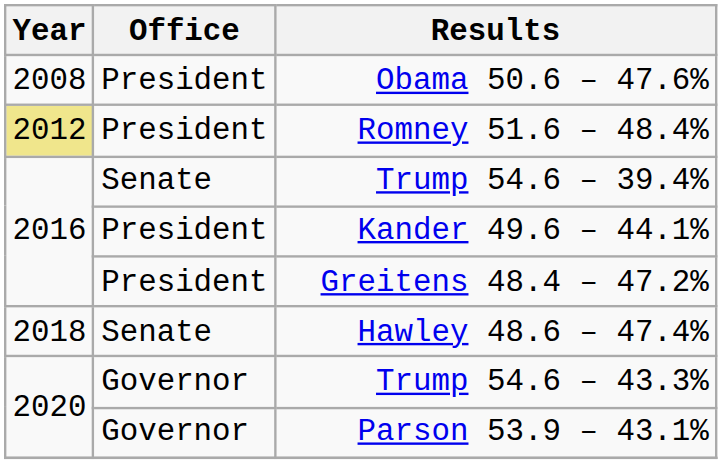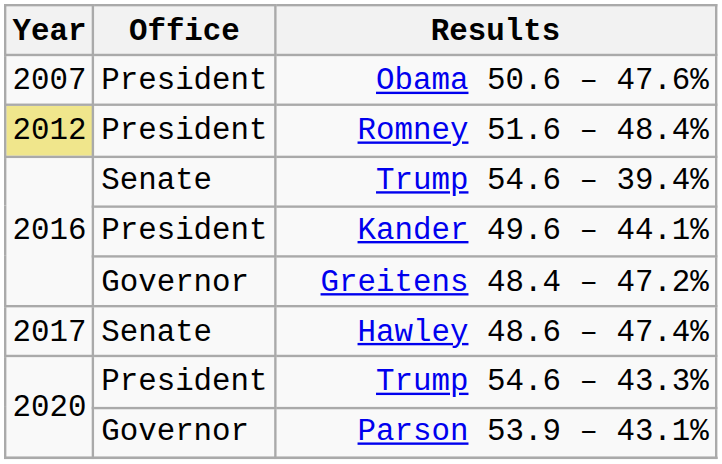Obama 50.6 – 47.6% | Year: 2008 -> 2007
Greitens 48.4 – 47.2% | Office: President -> Governor
Hawley 48.6 – 47.4% | Year: 2018 -> 2017
Trump 54.6 – 43.3% | Office: Governor -> President
